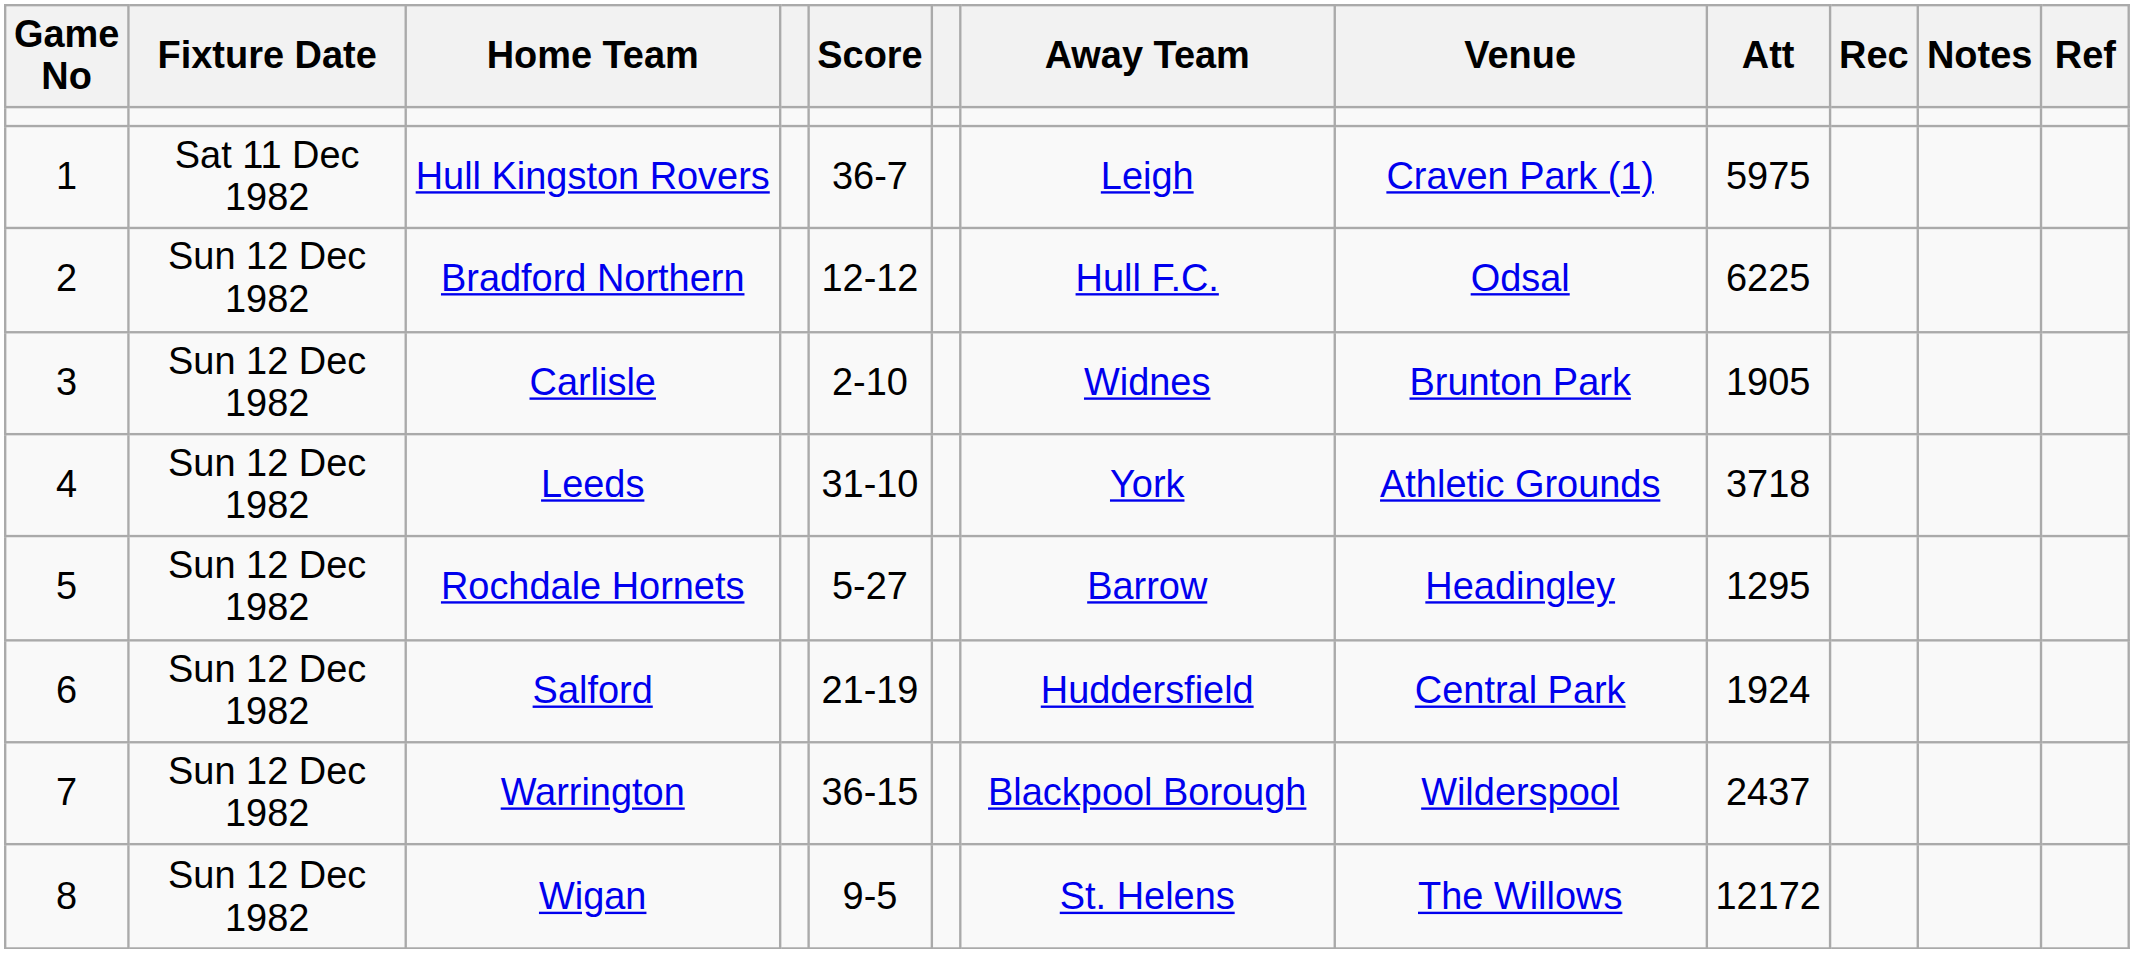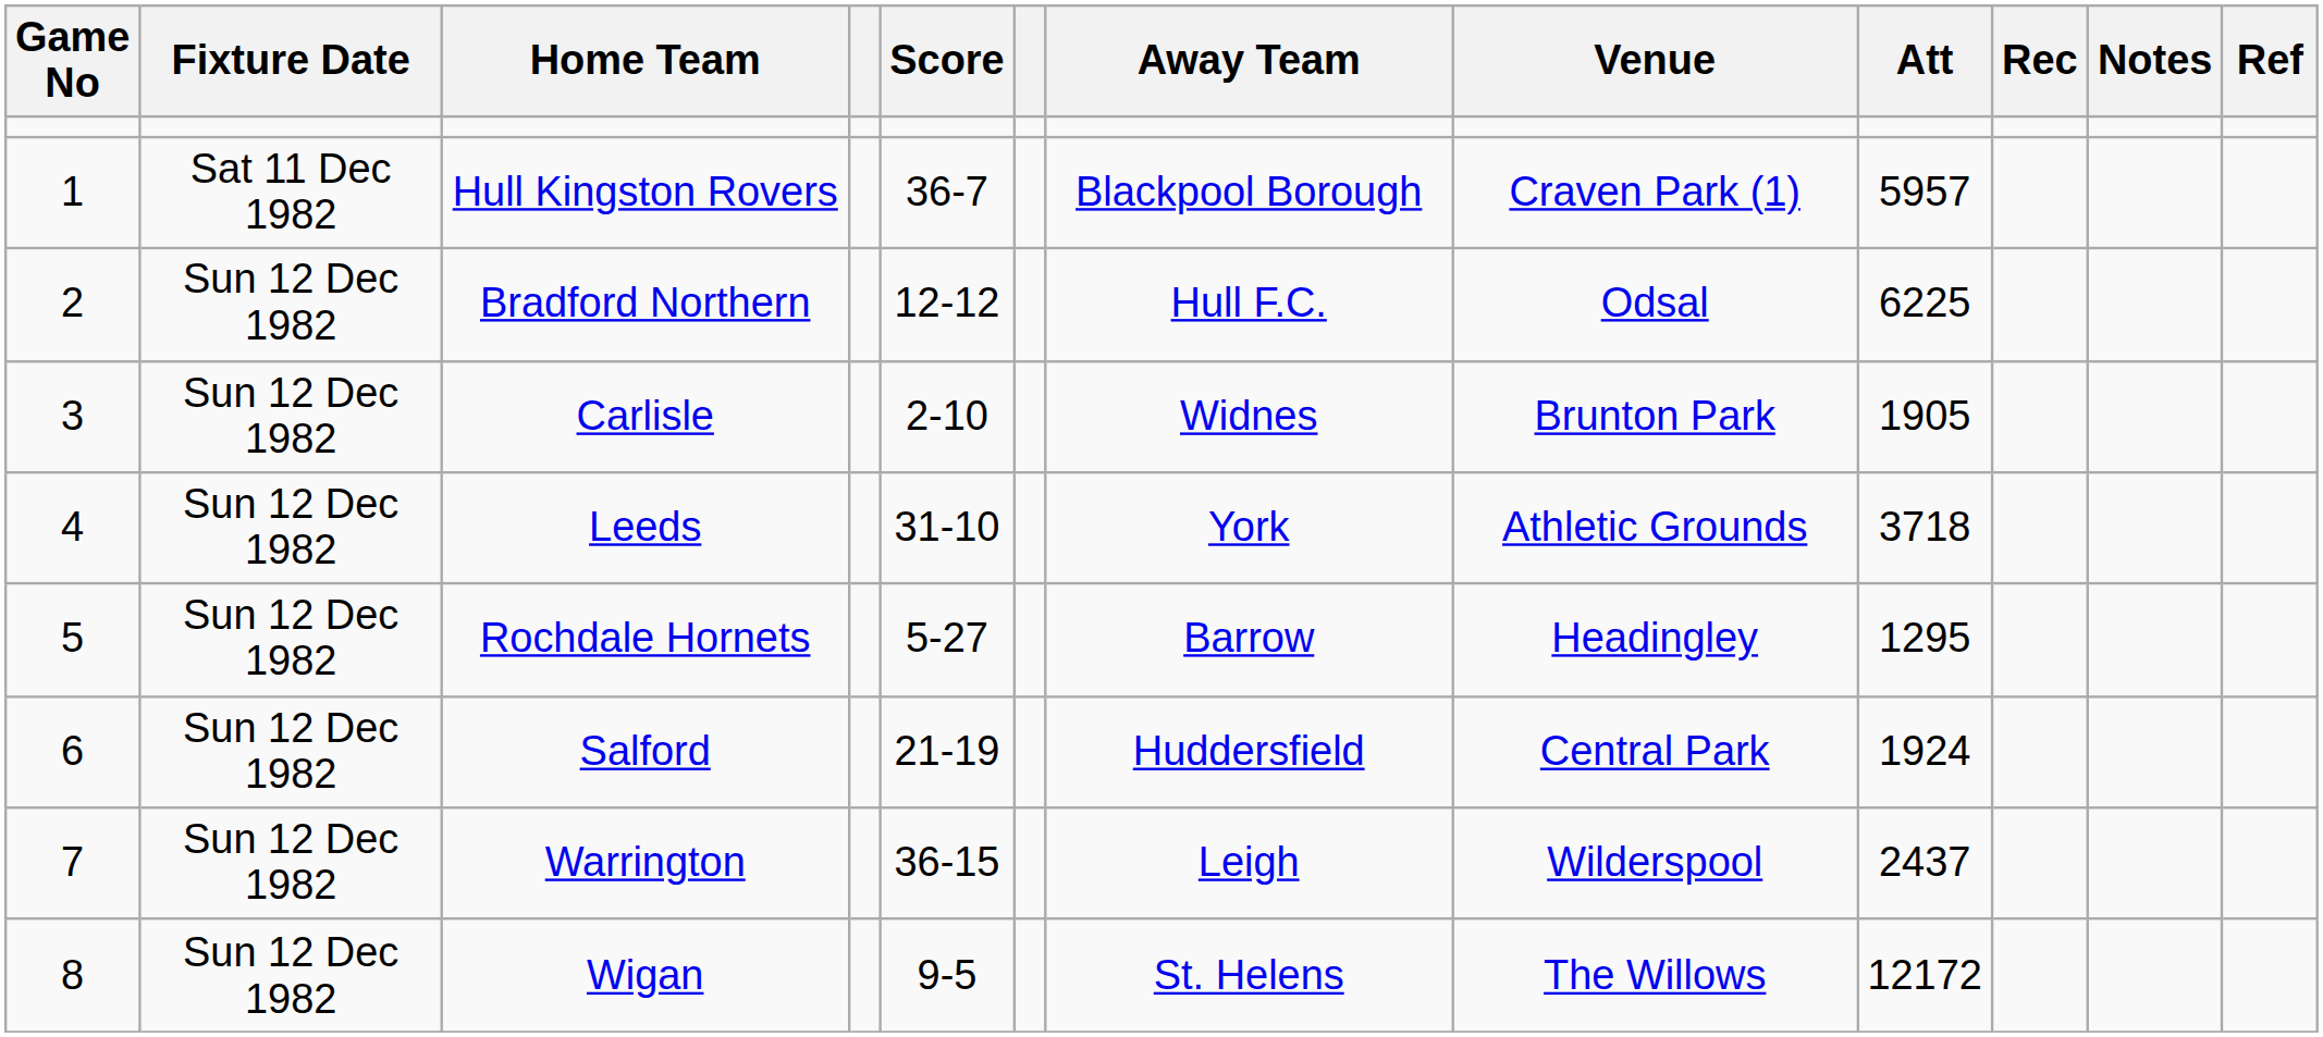Hull Kingston Rovers | Away Team: Leigh -> Blackpool Borough
Hull Kingston Rovers | Att: 5975 -> 5957
Warrington | Away Team: Blackpool Borough -> Leigh
